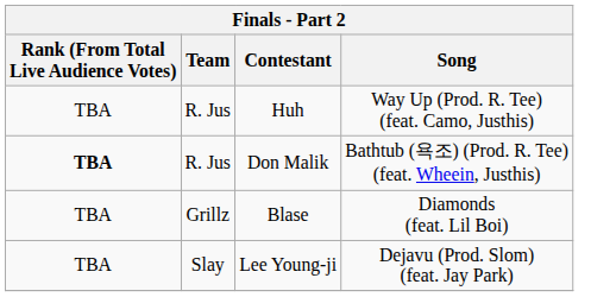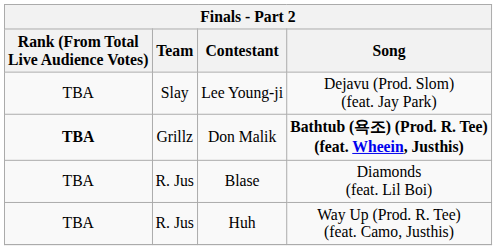rows swapped: Lee Young-ji <-> Huh
Don Malik | Team: R. Jus -> Grillz
Don Malik | Song: normal -> bold
Blase | Team: Grillz -> R. Jus
